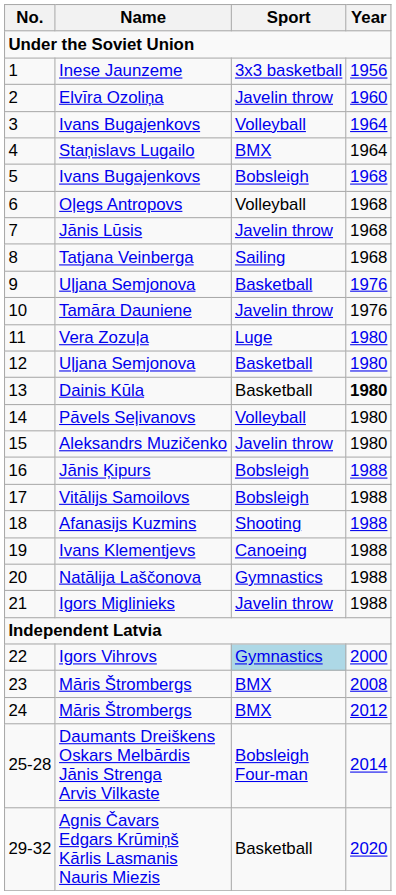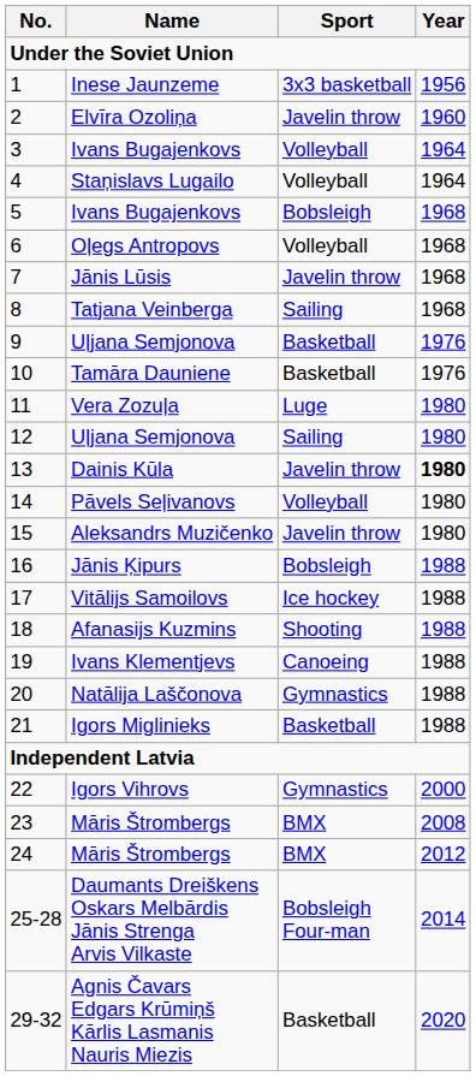4 | Sport: BMX -> Volleyball
10 | Sport: Javelin throw -> Basketball
12 | Sport: Basketball -> Sailing
13 | Sport: Basketball -> Javelin throw
17 | Sport: Bobsleigh -> Ice hockey
21 | Sport: Javelin throw -> Basketball
22 | Sport: lightblue background -> no background
